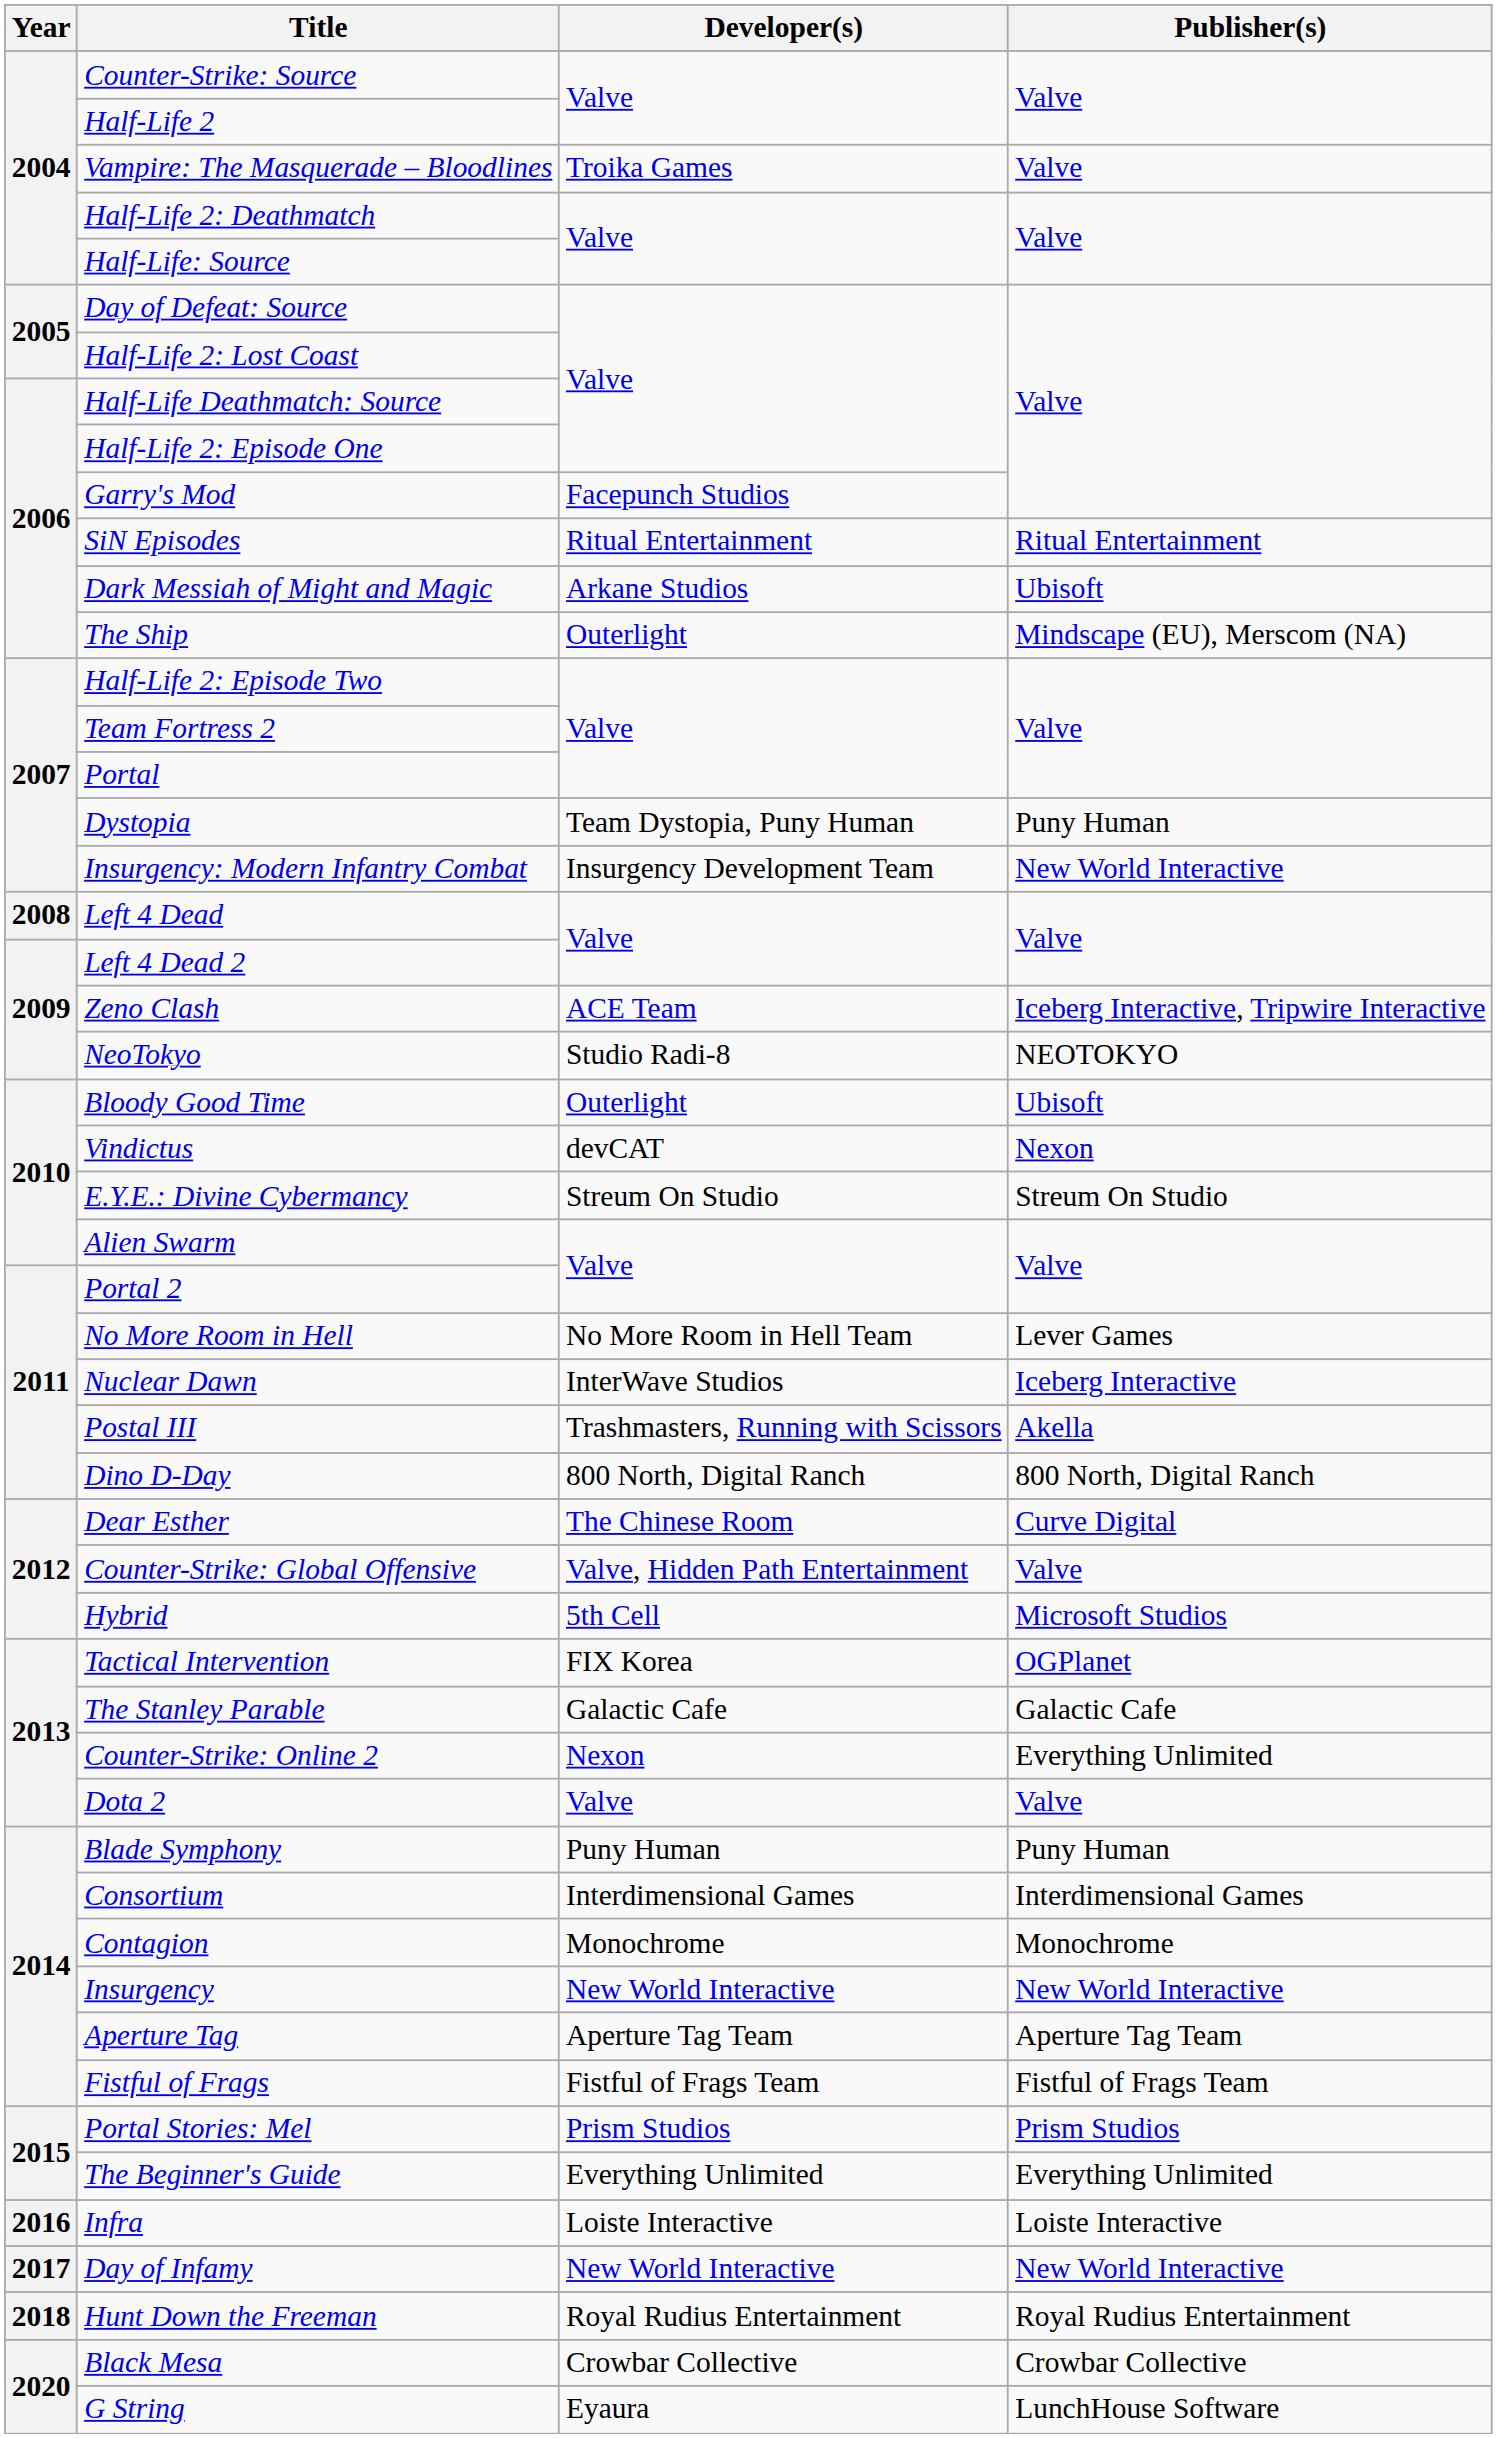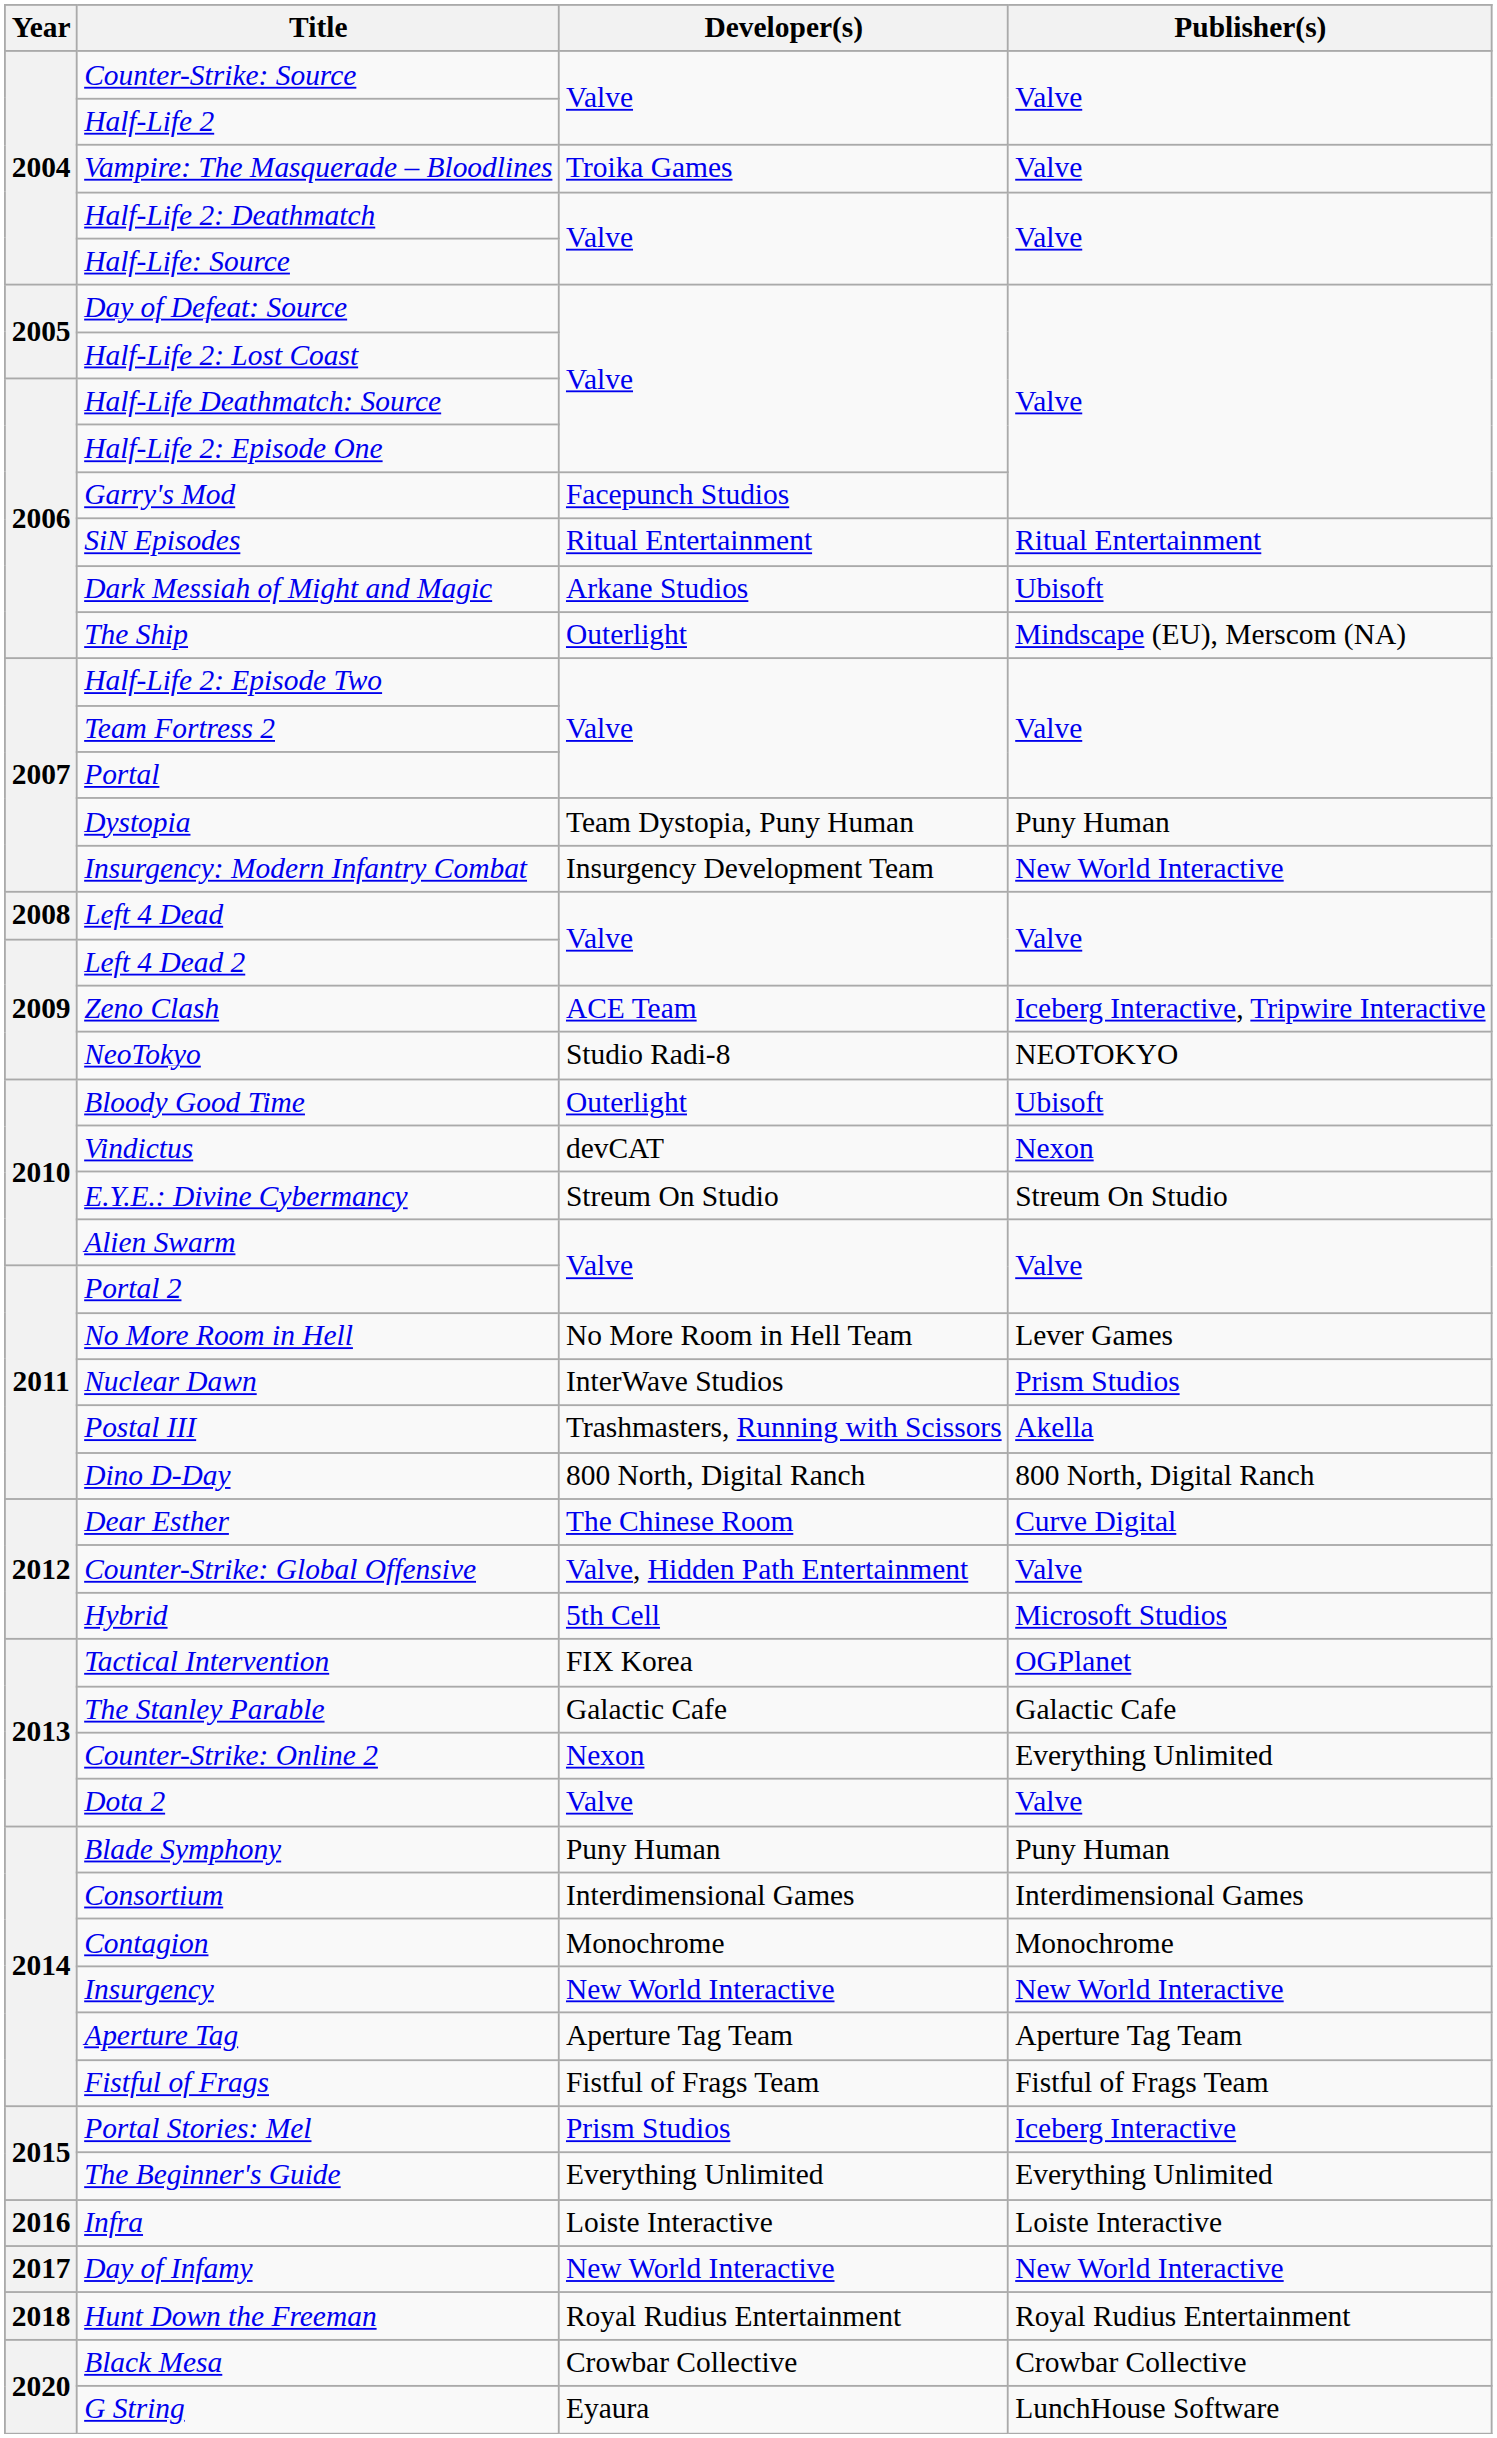Nuclear Dawn | Publisher(s): Iceberg Interactive -> Prism Studios
Portal Stories: Mel | Publisher(s): Prism Studios -> Iceberg Interactive
